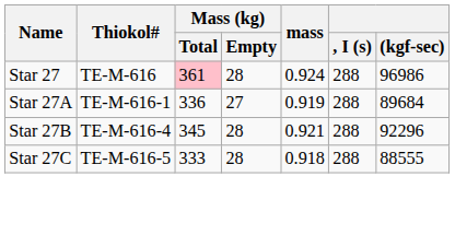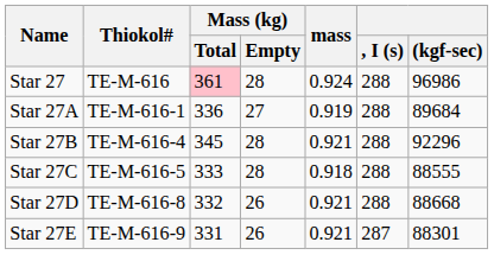+ row: Star 27D | TE-M-616-8 | 332 | 26 | 0.921 | 288 | 88668
+ row: Star 27E | TE-M-616-9 | 331 | 26 | 0.921 | 287 | 88301
